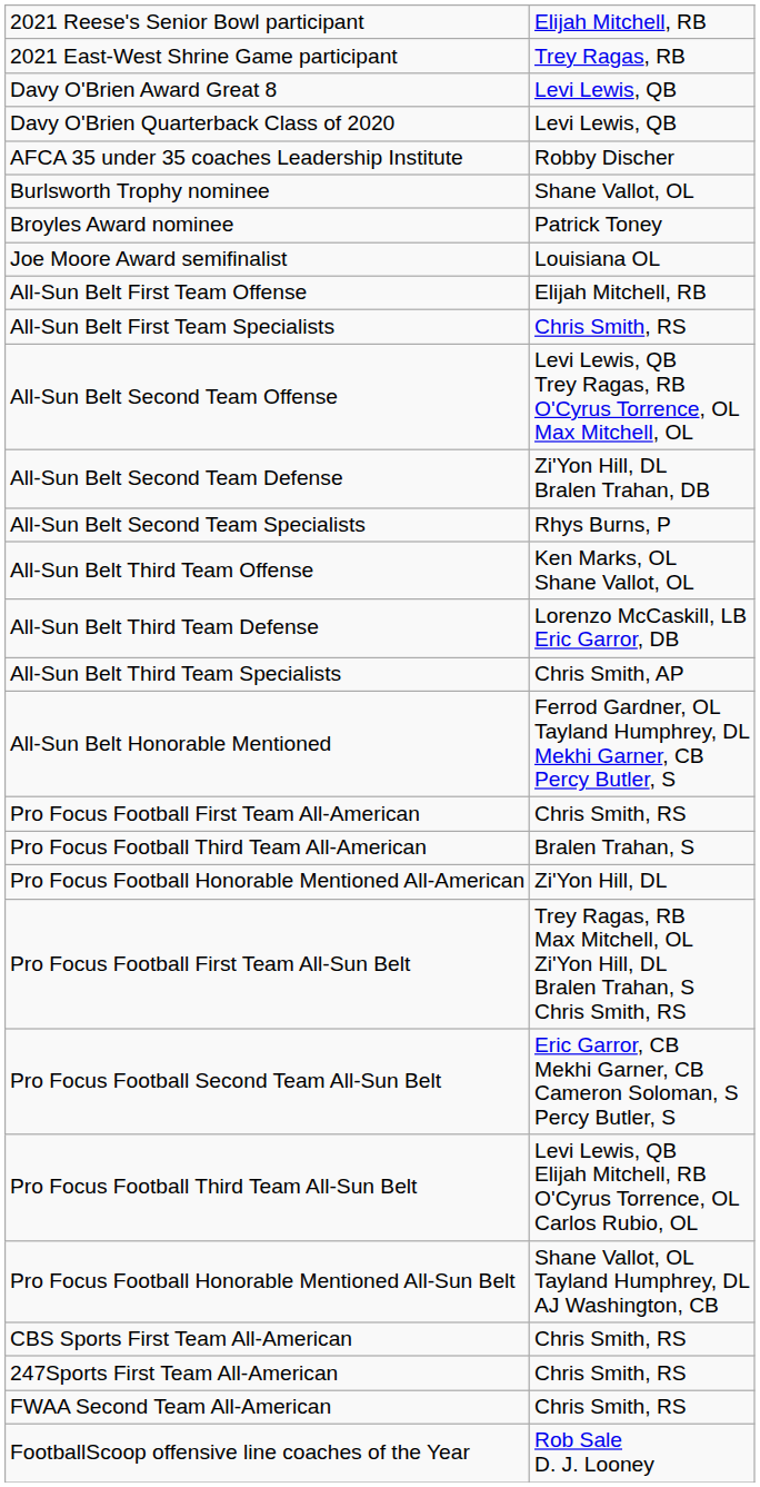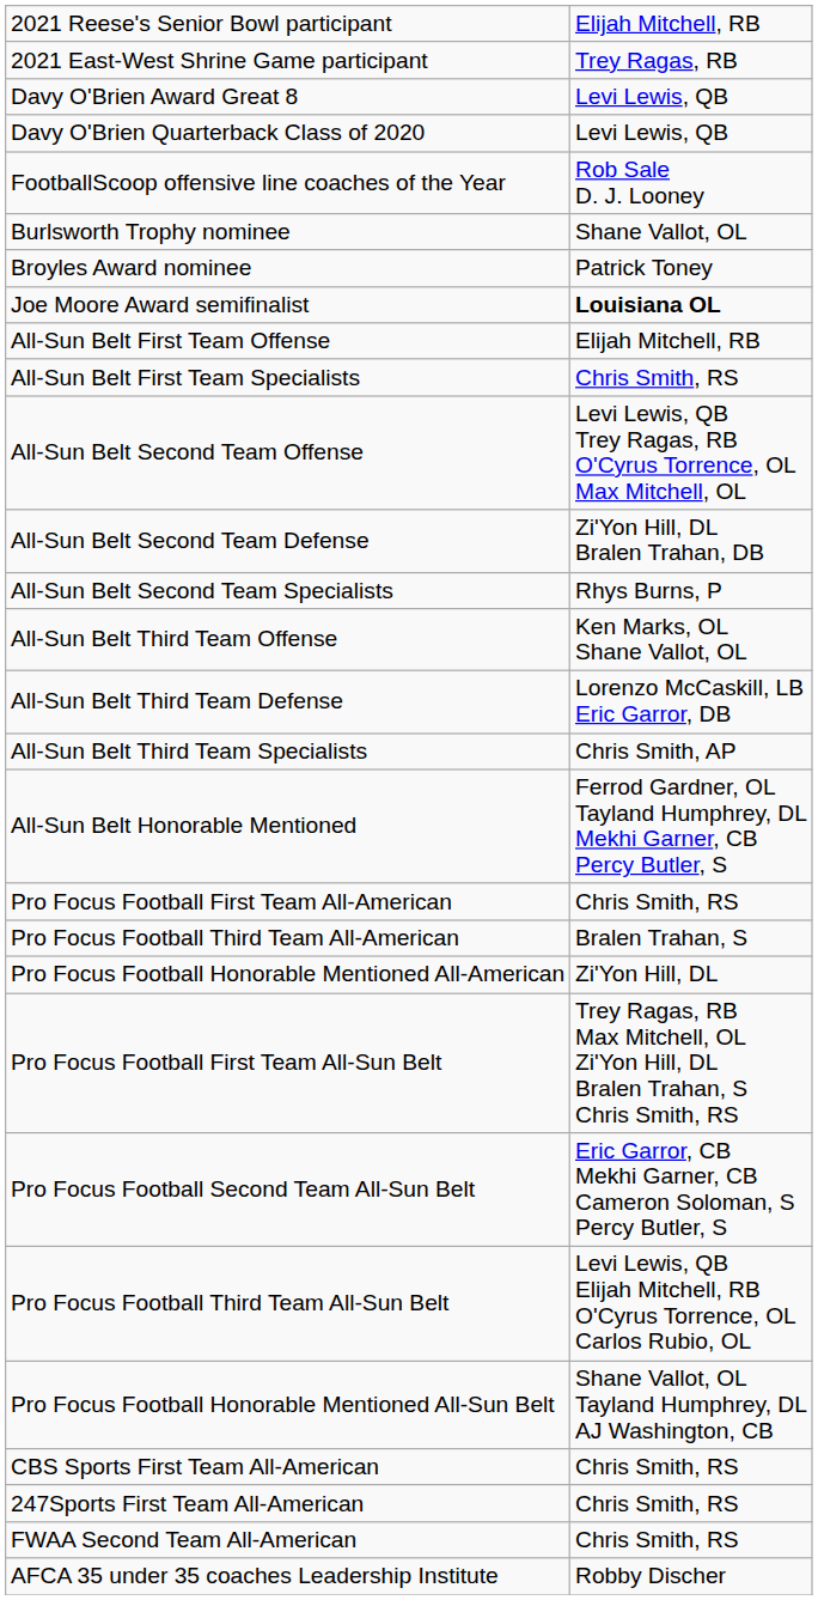rows swapped: AFCA 35 under 35 coaches Leadership Institute <-> FootballScoop offensive line coaches of the Year
Joe Moore Award semifinalist | column 2: normal -> bold
